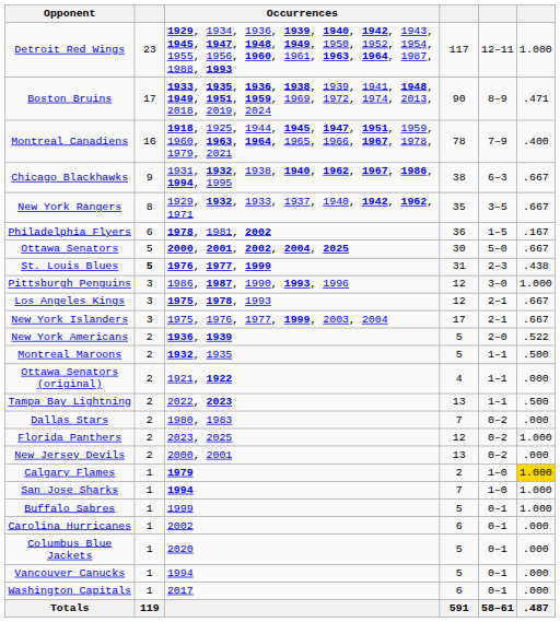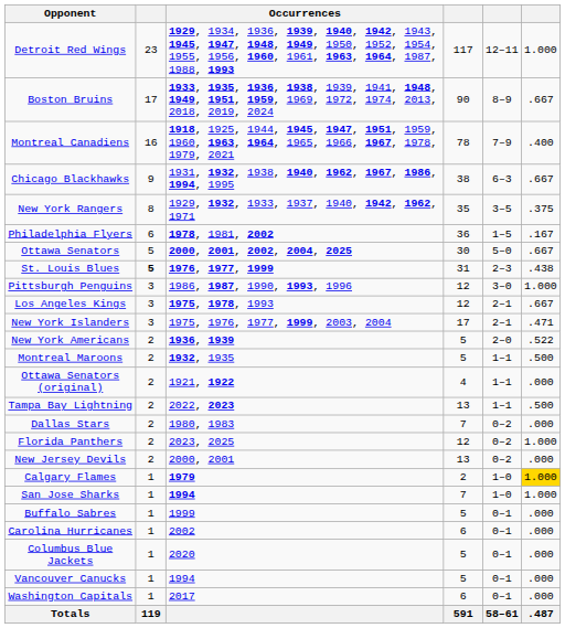Boston Bruins | column 6: .471 -> .667
New York Rangers | column 6: .667 -> .375
New York Islanders | column 6: .667 -> .471
Buffalo Sabres | column 6: 1.000 -> .000
